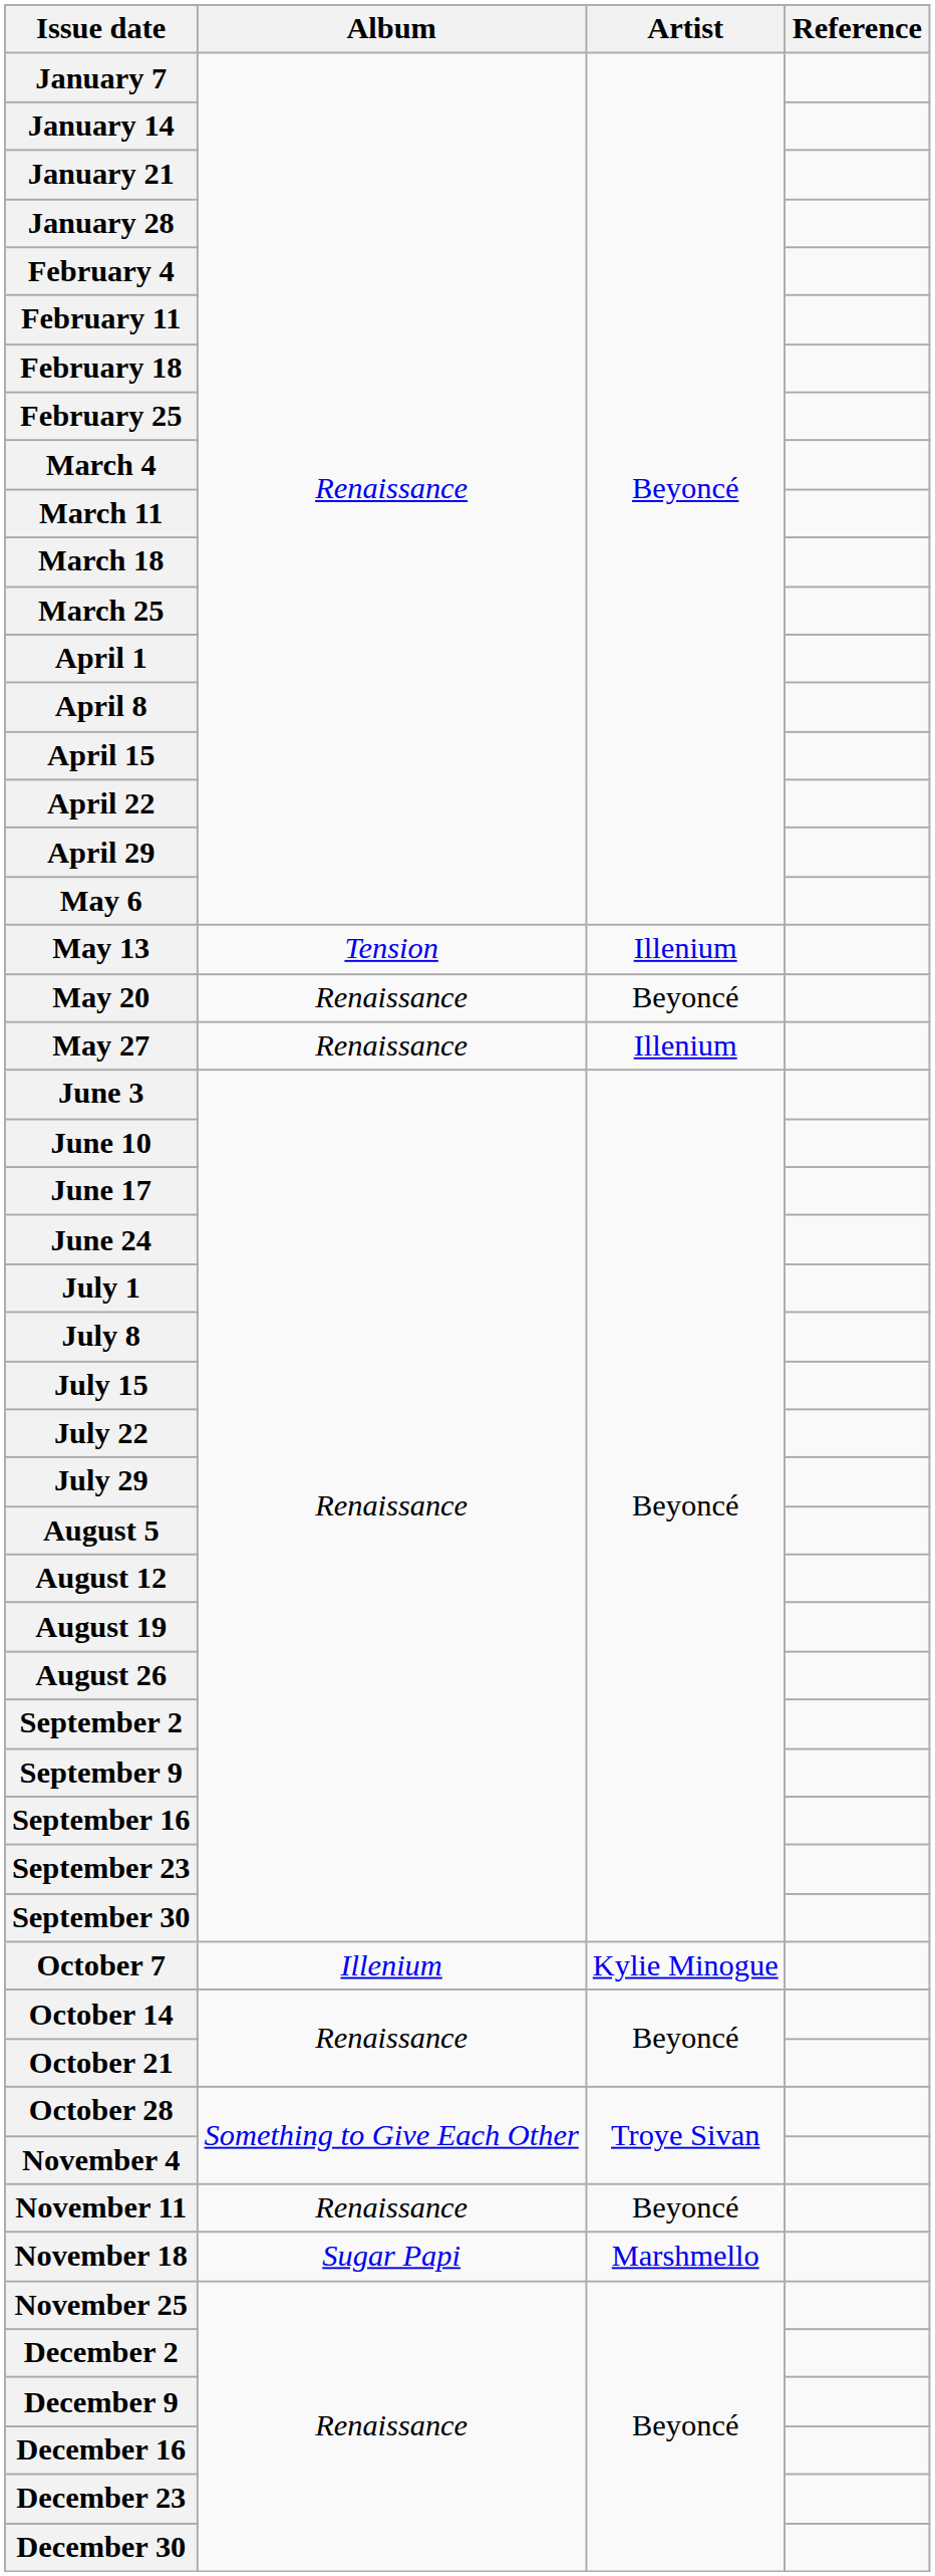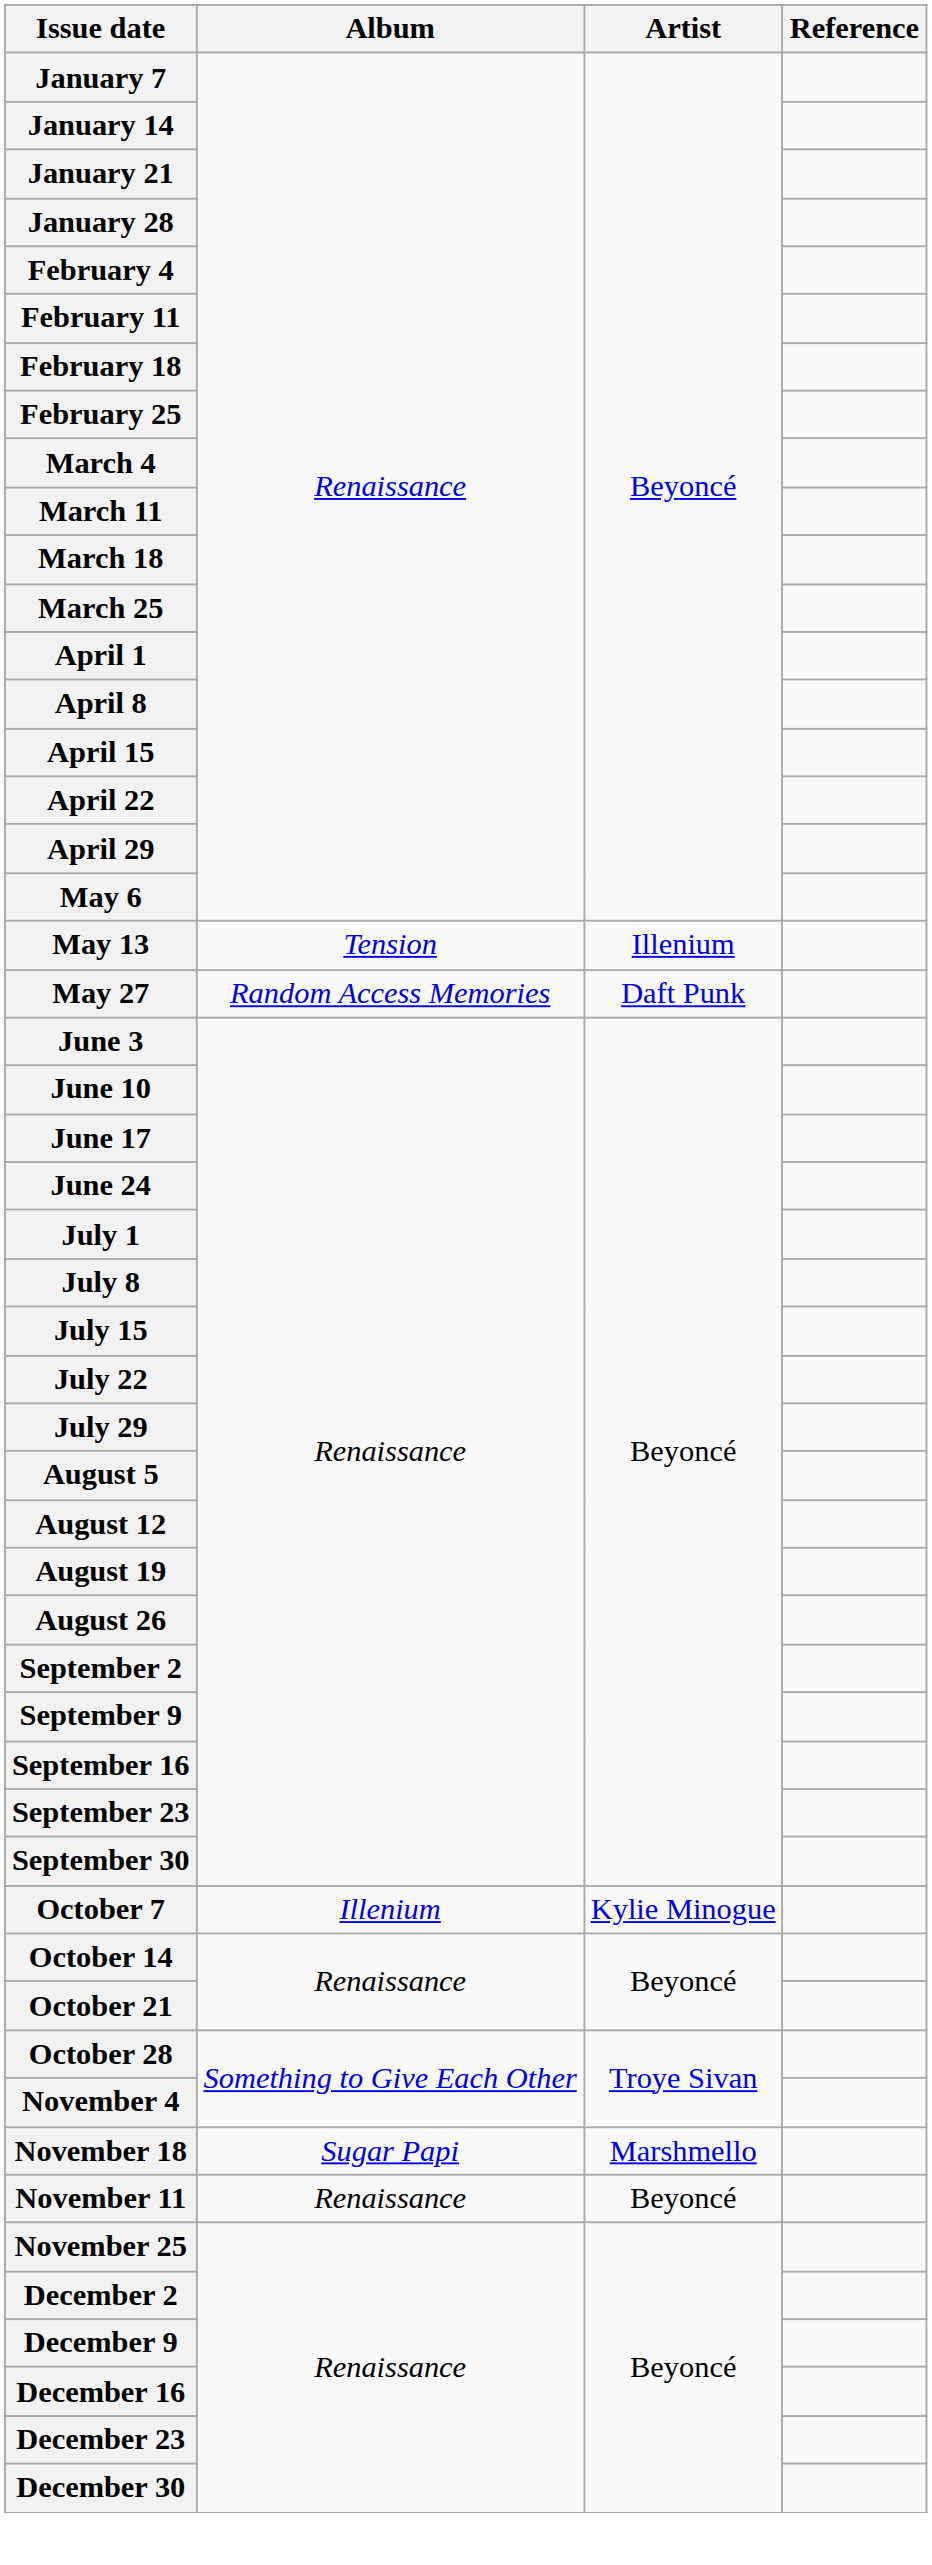- row: May 20 | Renaissance | Beyoncé
May 27 | Album: Renaissance -> Random Access Memories
May 27 | Artist: Illenium -> Daft Punk
rows swapped: November 11 <-> November 18
